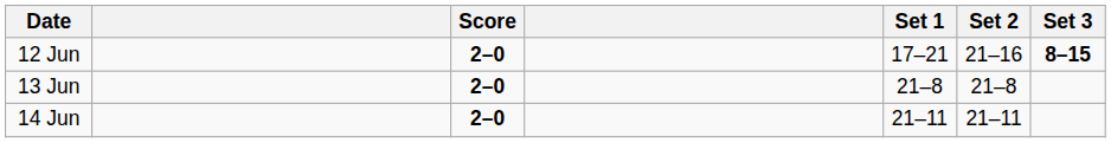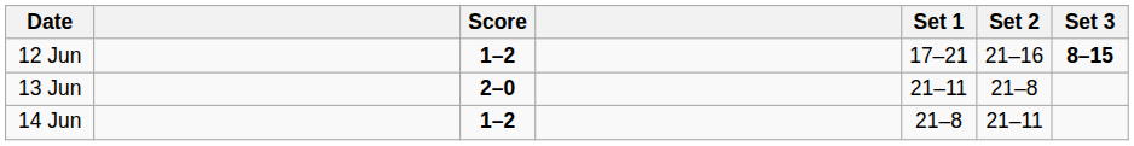12 Jun | Score: 2–0 -> 1–2
13 Jun | Set 1: 21–8 -> 21–11
14 Jun | Score: 2–0 -> 1–2
14 Jun | Set 1: 21–11 -> 21–8
